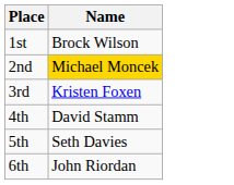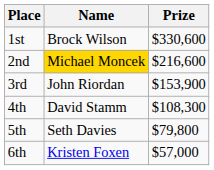+ column: Prize | $330,600 | $216,600 | $153,900 | $108,300 | $79,800 | $57,000
3rd | Name: Kristen Foxen -> John Riordan
6th | Name: John Riordan -> Kristen Foxen
